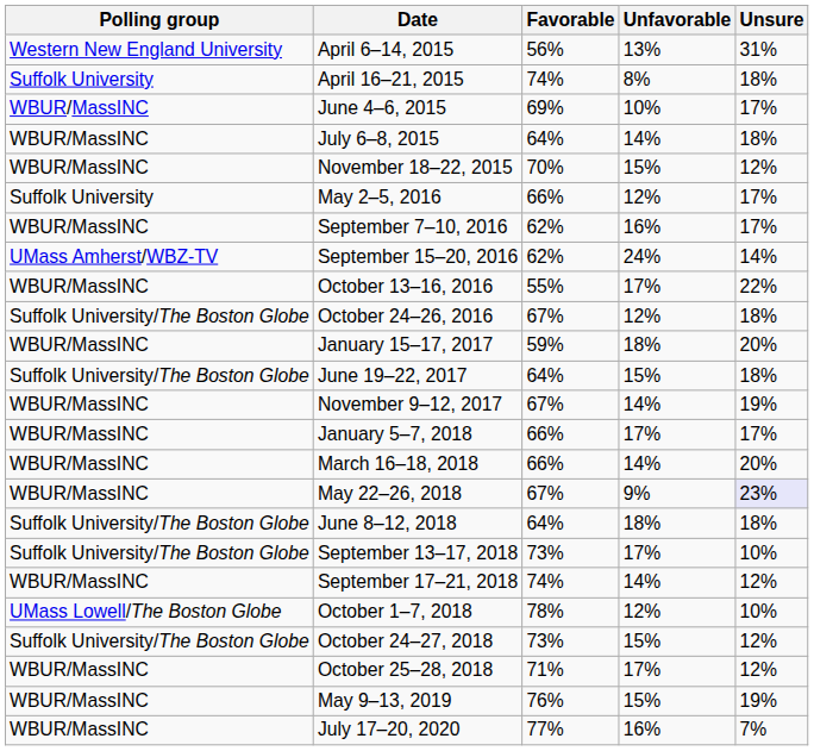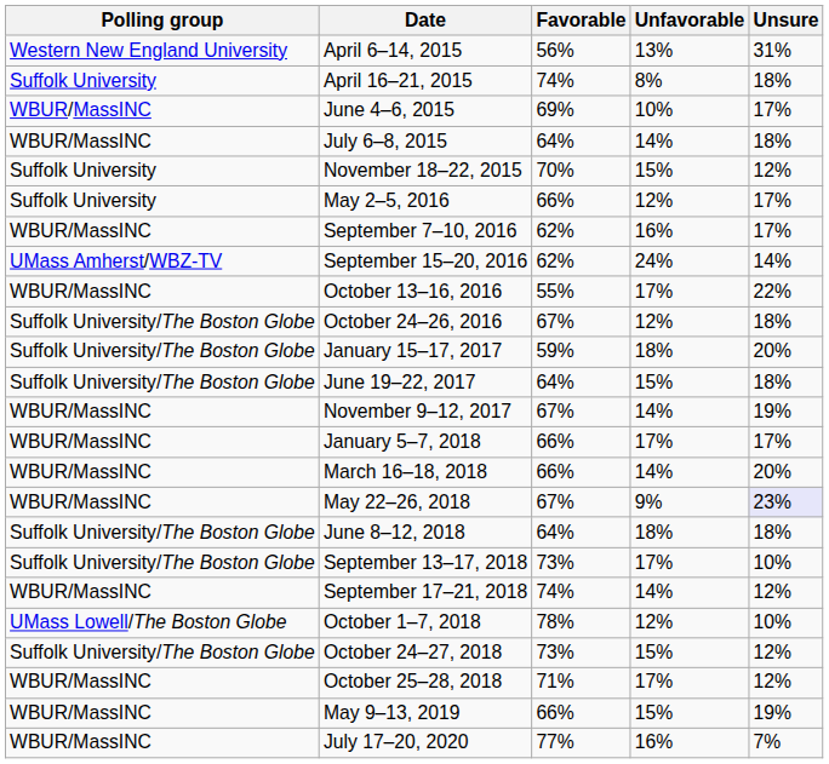November 18–22, 2015 | Polling group: WBUR/MassINC -> Suffolk University
January 15–17, 2017 | Polling group: WBUR/MassINC -> Suffolk University/The Boston Globe
May 9–13, 2019 | Favorable: 76% -> 66%
